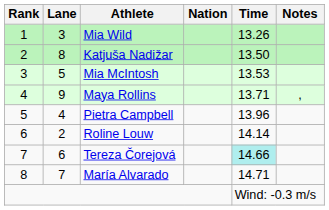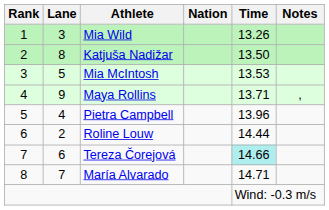Roline Louw | Time: 14.14 -> 14.44
